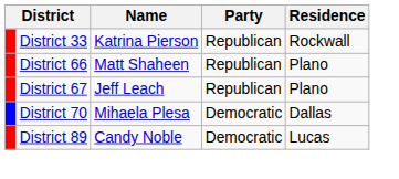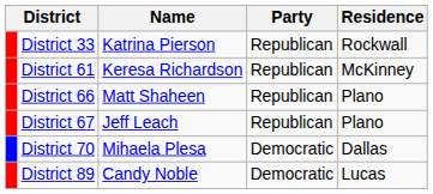+ row: District 61 | Keresa Richardson | Republican | McKinney
